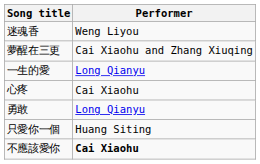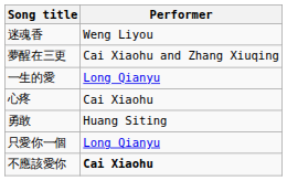勇敢 | Performer: Long Qianyu -> Huang Siting
只愛你一個 | Performer: Huang Siting -> Long Qianyu
